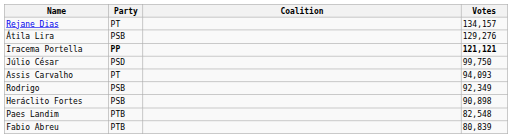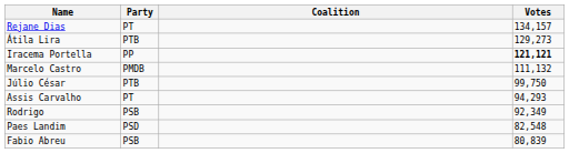Átila Lira | Party: PSB -> PTB
Átila Lira | Votes: 129,276 -> 129,273
Iracema Portella | Party: bold -> normal
+ row: Marcelo Castro | PMDB | 111,132
Júlio César | Party: PSD -> PTB
Assis Carvalho | Votes: 94,093 -> 94,293
- row: Heráclito Fortes | PSB | 90,898
Paes Landim | Party: PTB -> PSD
Fabio Abreu | Party: PTB -> PSB
